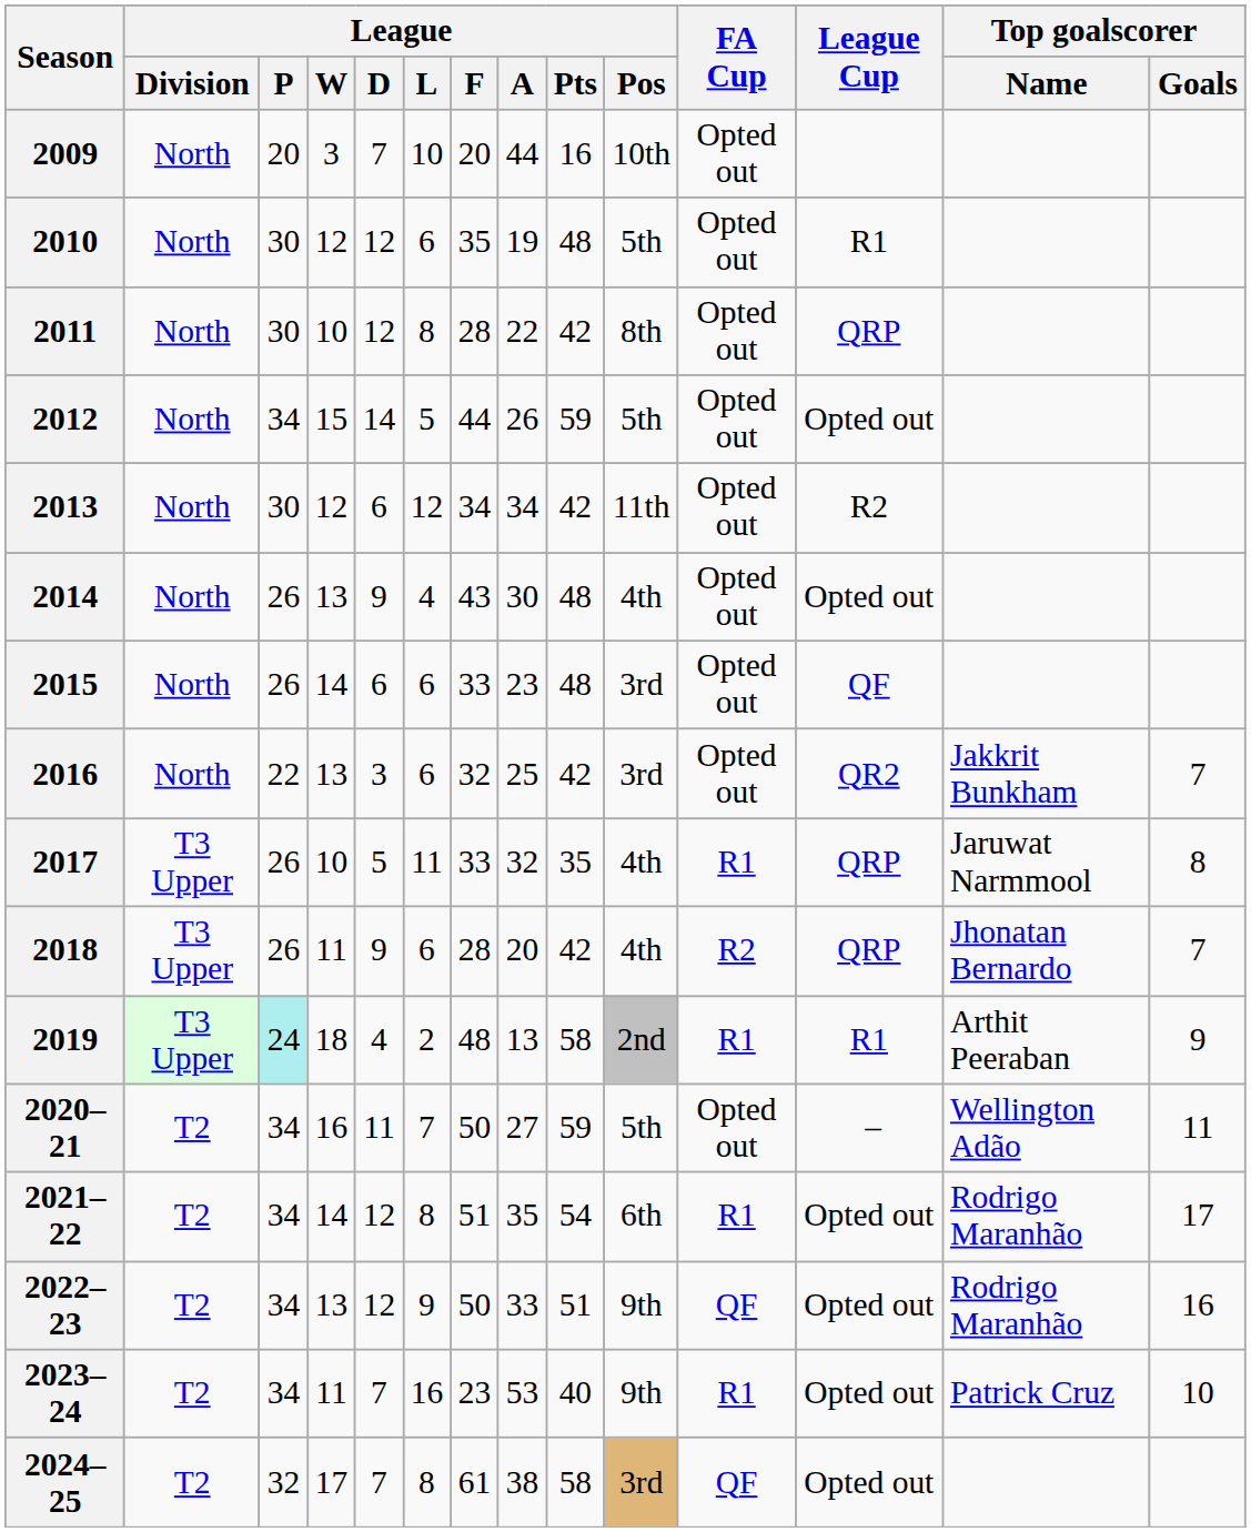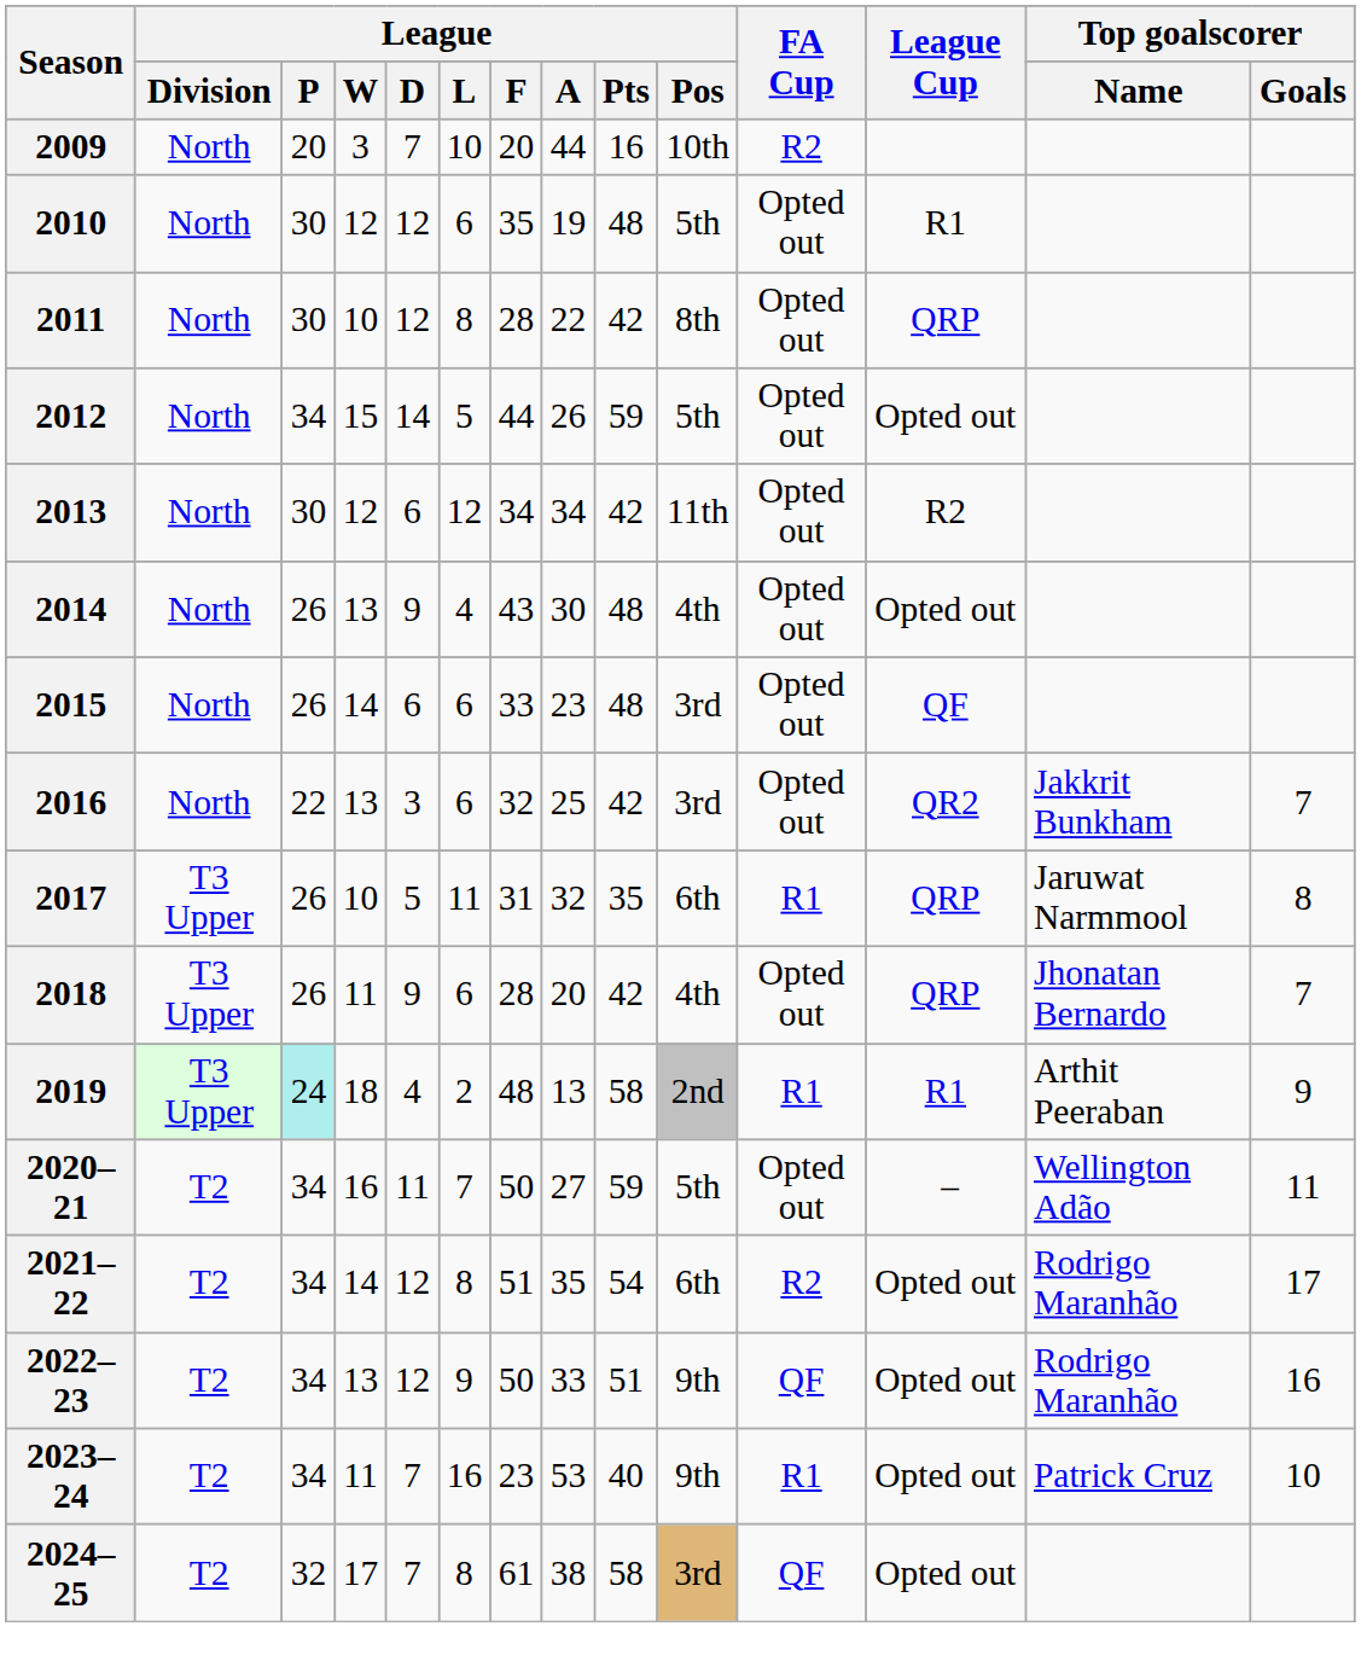2009 | FA Cup: Opted out -> R2
2017 | League / F: 33 -> 31
2017 | League / Pos: 4th -> 6th
2018 | FA Cup: R2 -> Opted out
2021–22 | FA Cup: R1 -> R2
